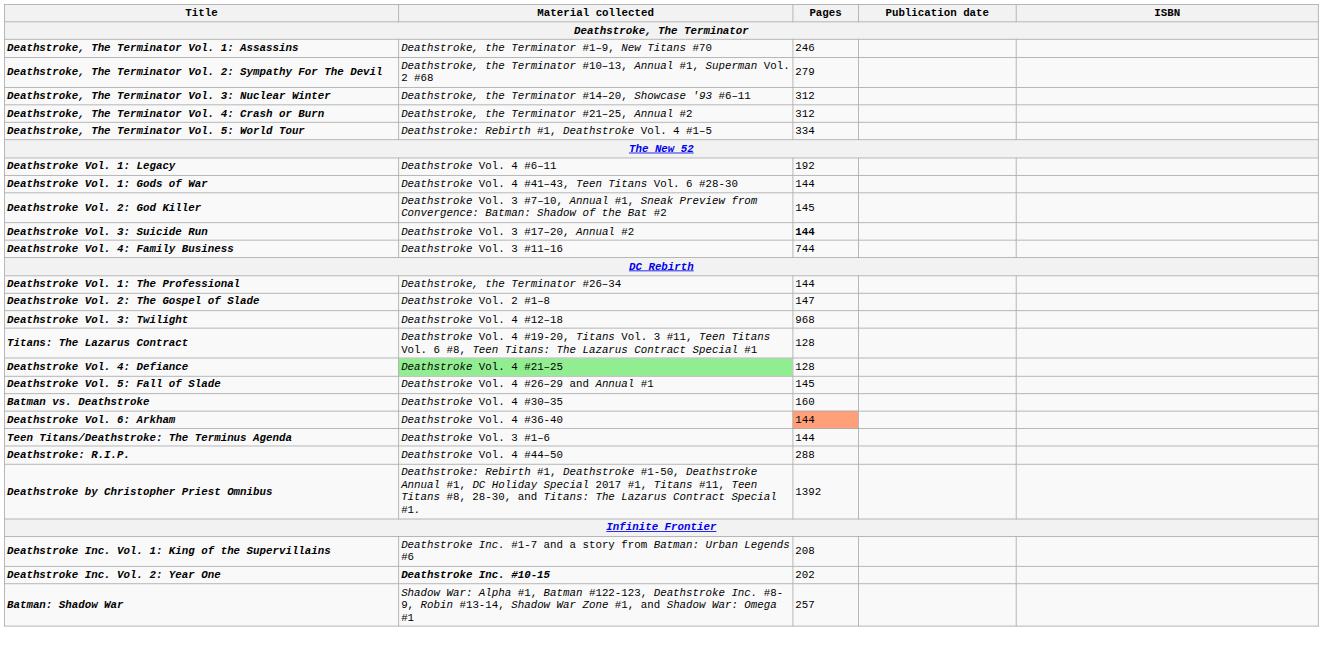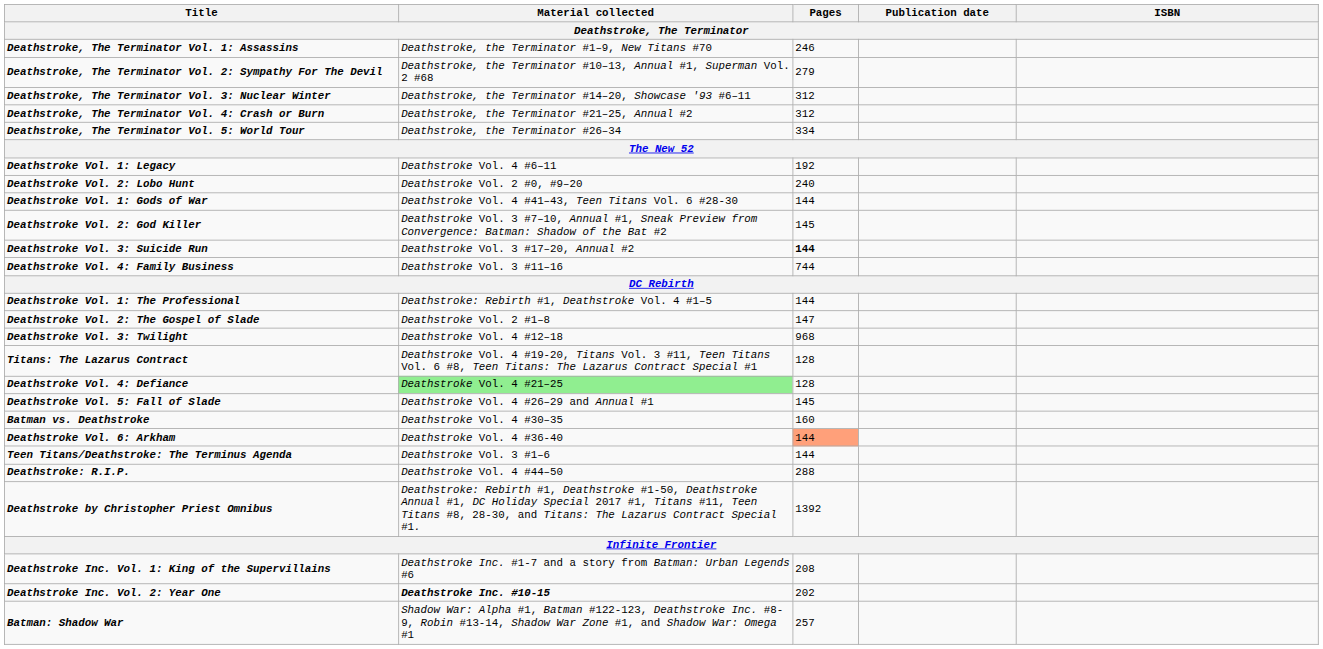Deathstroke, The Terminator Vol. 5: World Tour | Material collected: Deathstroke: Rebirth #1, Deathstroke Vol. 4 #1–5 -> Deathstroke, the Terminator #26–34
+ row: Deathstroke Vol. 2: Lobo Hunt | Deathstroke Vol. 2 #0, #9–20 | 240
Deathstroke Vol. 1: The Professional | Material collected: Deathstroke, the Terminator #26–34 -> Deathstroke: Rebirth #1, Deathstroke Vol. 4 #1–5
